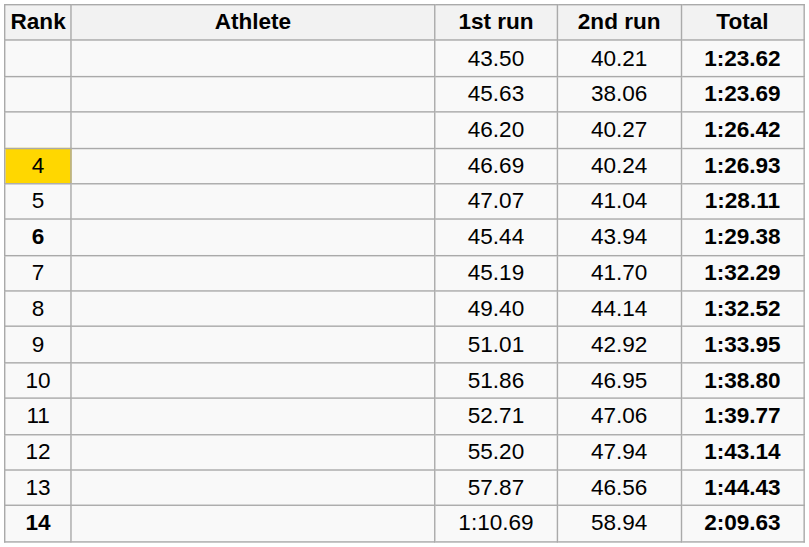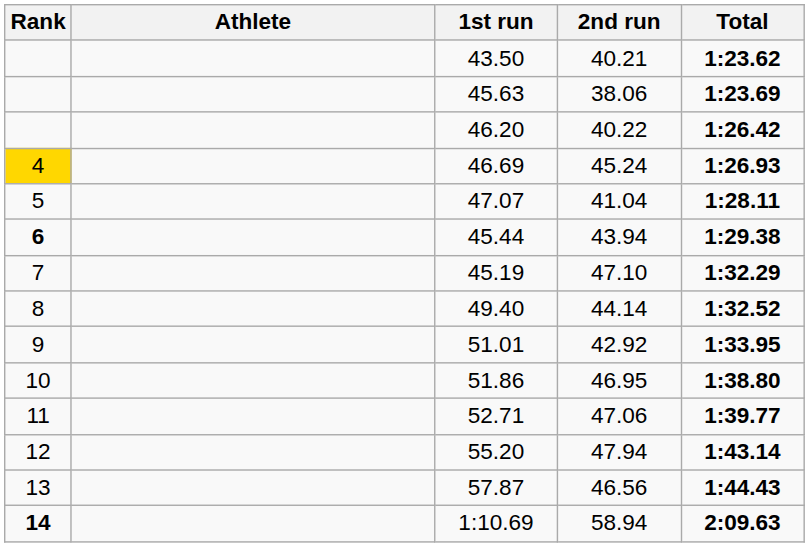46.20 | 2nd run: 40.27 -> 40.22
46.69 | 2nd run: 40.24 -> 45.24
45.19 | 2nd run: 41.70 -> 47.10
